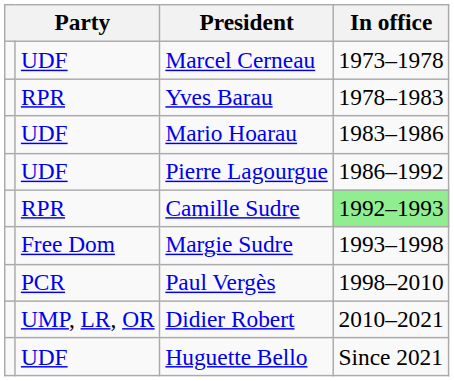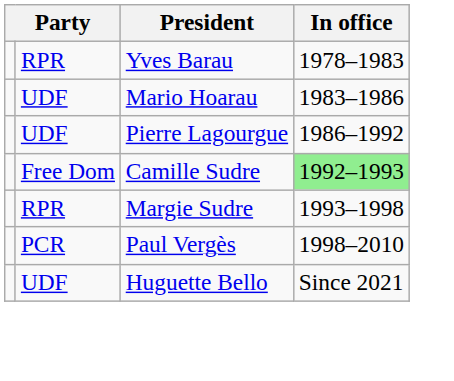- row: UDF | Marcel Cerneau | 1973–1978
Camille Sudre | column 2: RPR -> Free Dom
Margie Sudre | column 2: Free Dom -> RPR
- row: UMP, LR, OR | Didier Robert | 2010–2021
